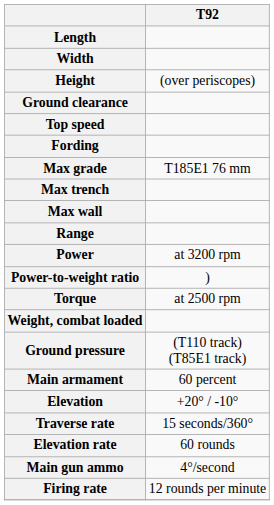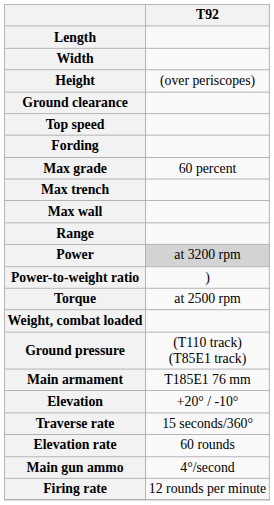Max grade | T92: T185E1 76 mm -> 60 percent
Power | T92: no background -> lightgrey background
Main armament | T92: 60 percent -> T185E1 76 mm
